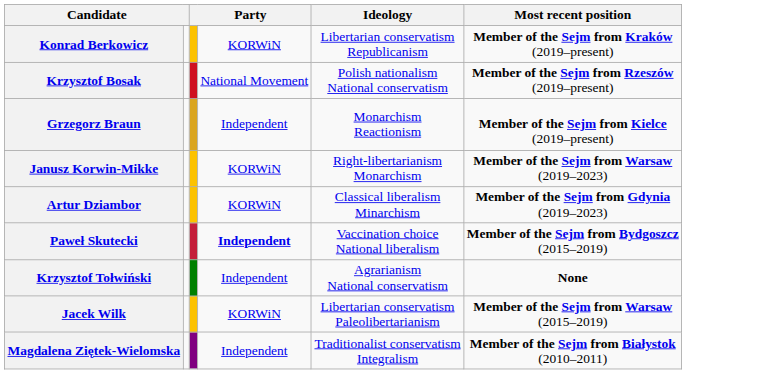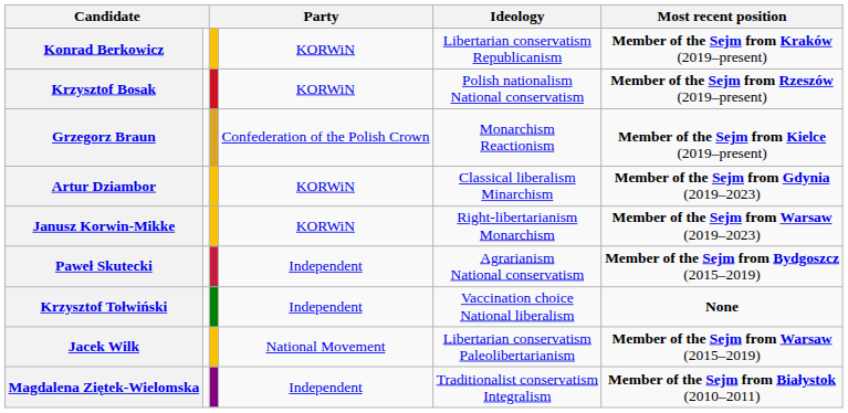Krzysztof Bosak | column 4: National Movement -> KORWiN
Grzegorz Braun | column 4: Independent -> Confederation of the Polish Crown
rows swapped: Artur Dziambor <-> Janusz Korwin-Mikke
Paweł Skutecki | column 4: bold -> normal
Paweł Skutecki | Ideology: Vaccination choice National liberalism -> Agrarianism National conservatism
Krzysztof Tołwiński | Ideology: Agrarianism National conservatism -> Vaccination choice National liberalism
Jacek Wilk | column 4: KORWiN -> National Movement
